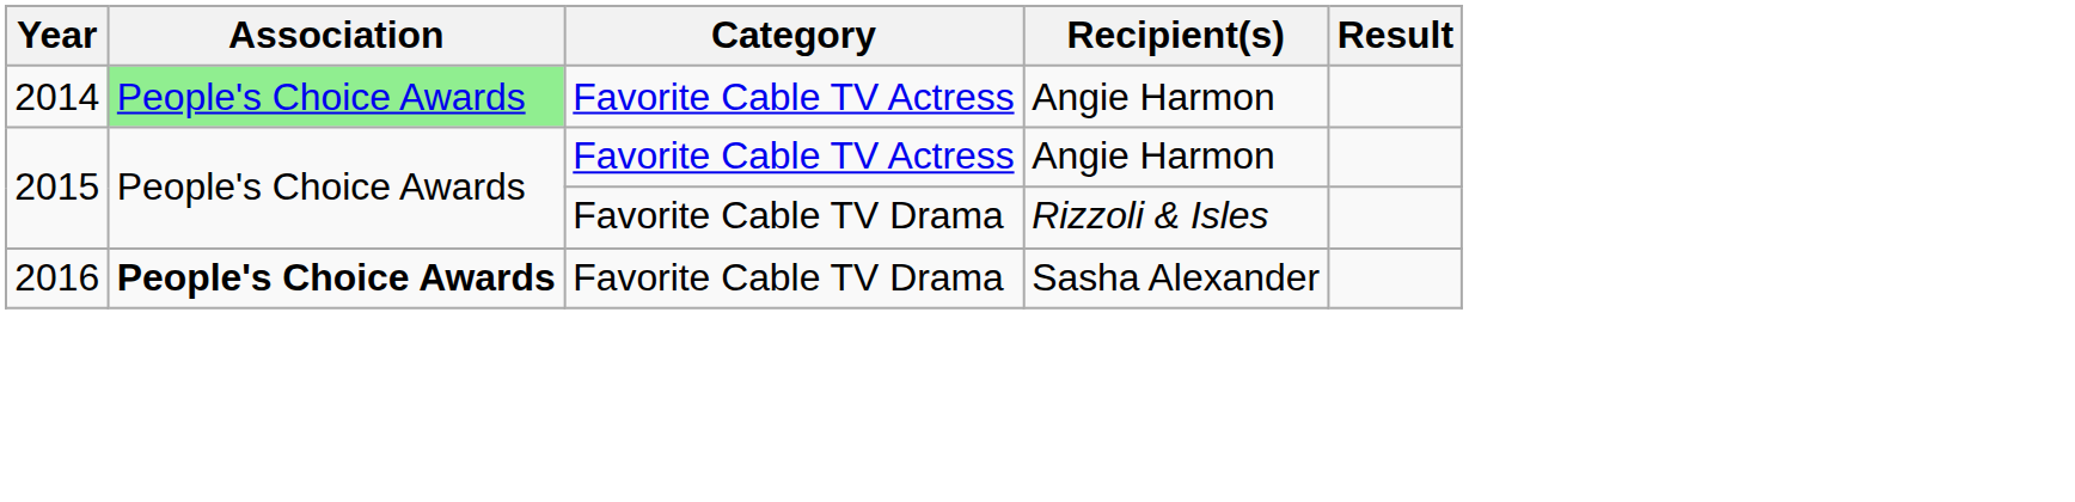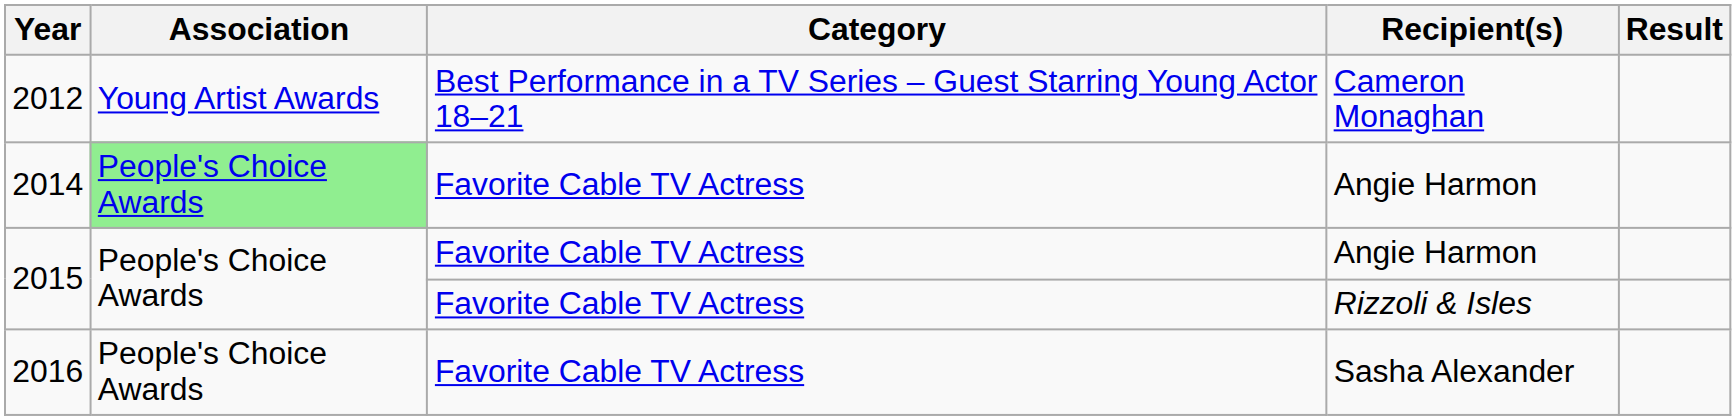+ row: 2012 | Young Artist Awards | Best Performance in a TV Series – Guest Starring Young Actor 18–21 | Cameron Monaghan
2015 / Rizzoli & Isles | Category: Favorite Cable TV Drama -> Favorite Cable TV Actress
2016 | Association: bold -> normal
2016 | Category: Favorite Cable TV Drama -> Favorite Cable TV Actress
